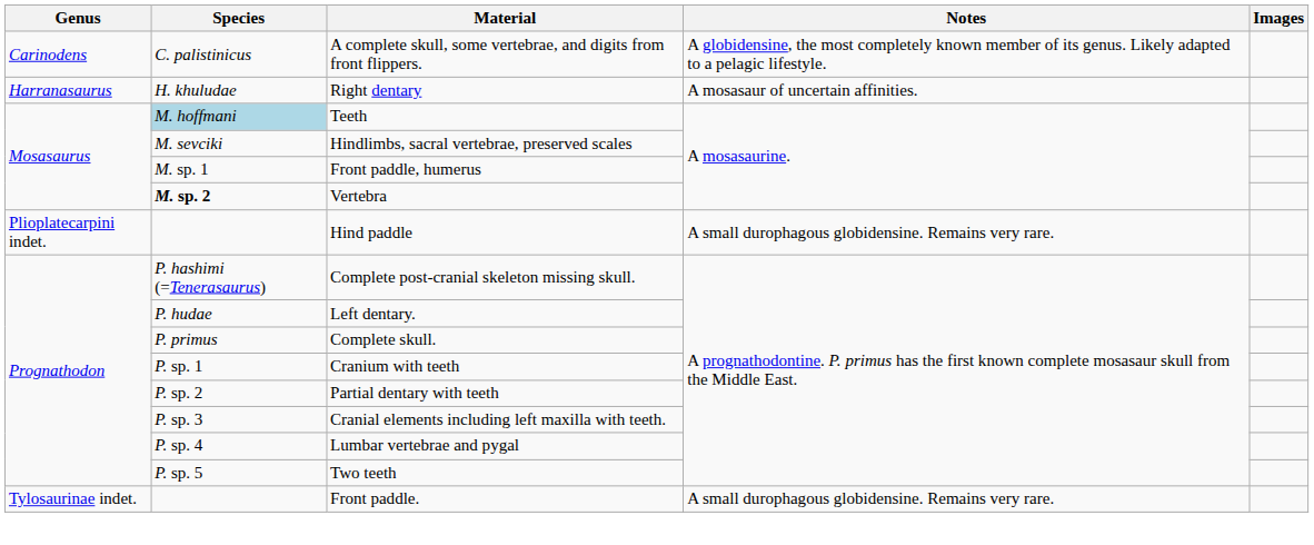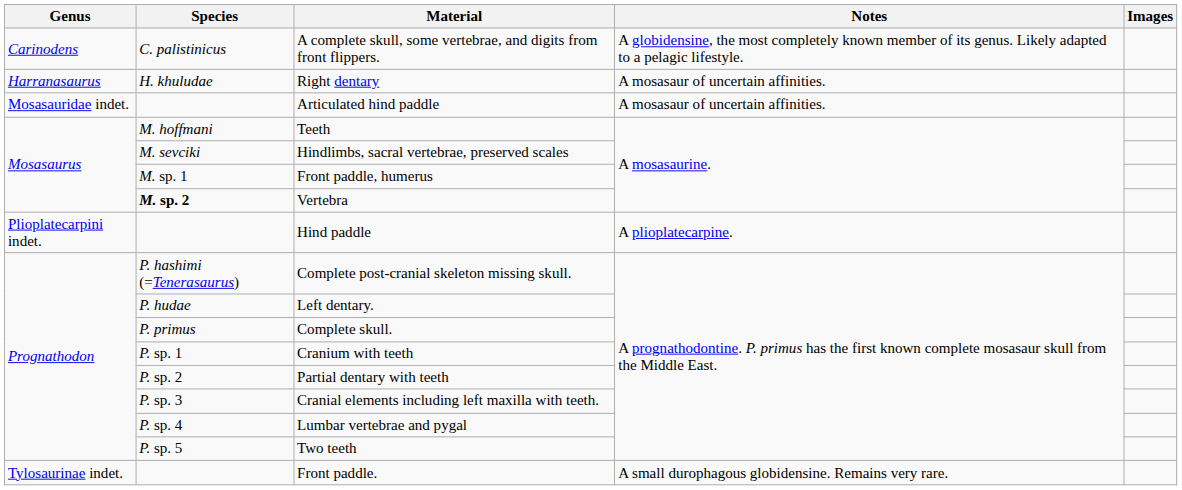+ row: Mosasauridae indet. | Articulated hind paddle | A mosasaur of uncertain affinities.
Teeth | Species: lightblue background -> no background
Hind paddle | Notes: A small durophagous globidensine. Remains very rare. -> A plioplatecarpine.
